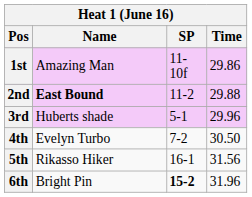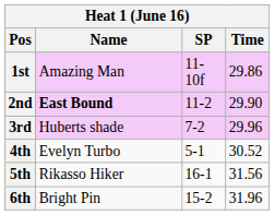2nd | Time: 29.88 -> 29.90
3rd | SP: 5-1 -> 7-2
4th | SP: 7-2 -> 5-1
4th | Time: 30.50 -> 30.52
6th | SP: bold -> normal
